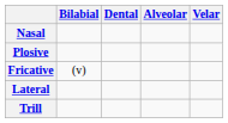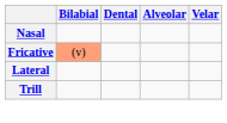- row: Plosive
Fricative | Bilabial: no background -> lightsalmon background
